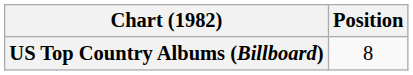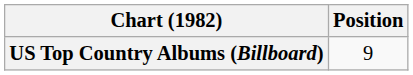US Top Country Albums (Billboard) | Position: 8 -> 9
